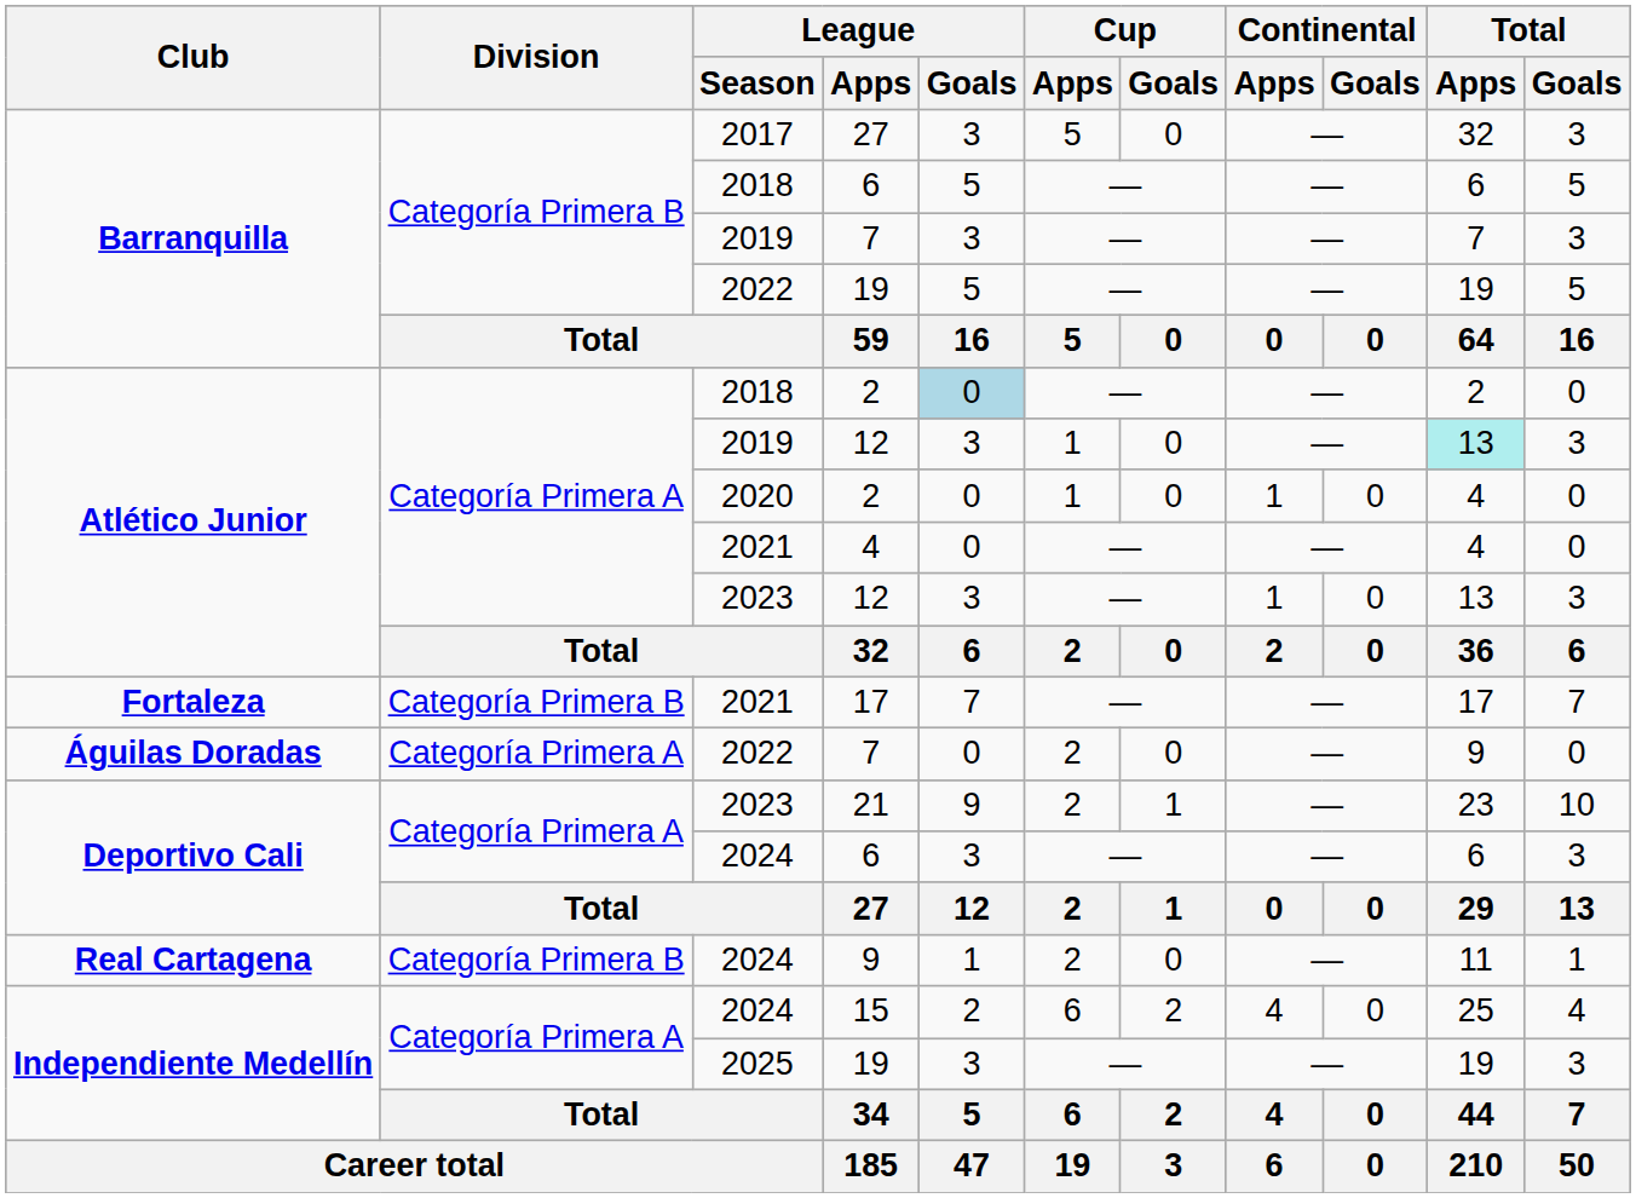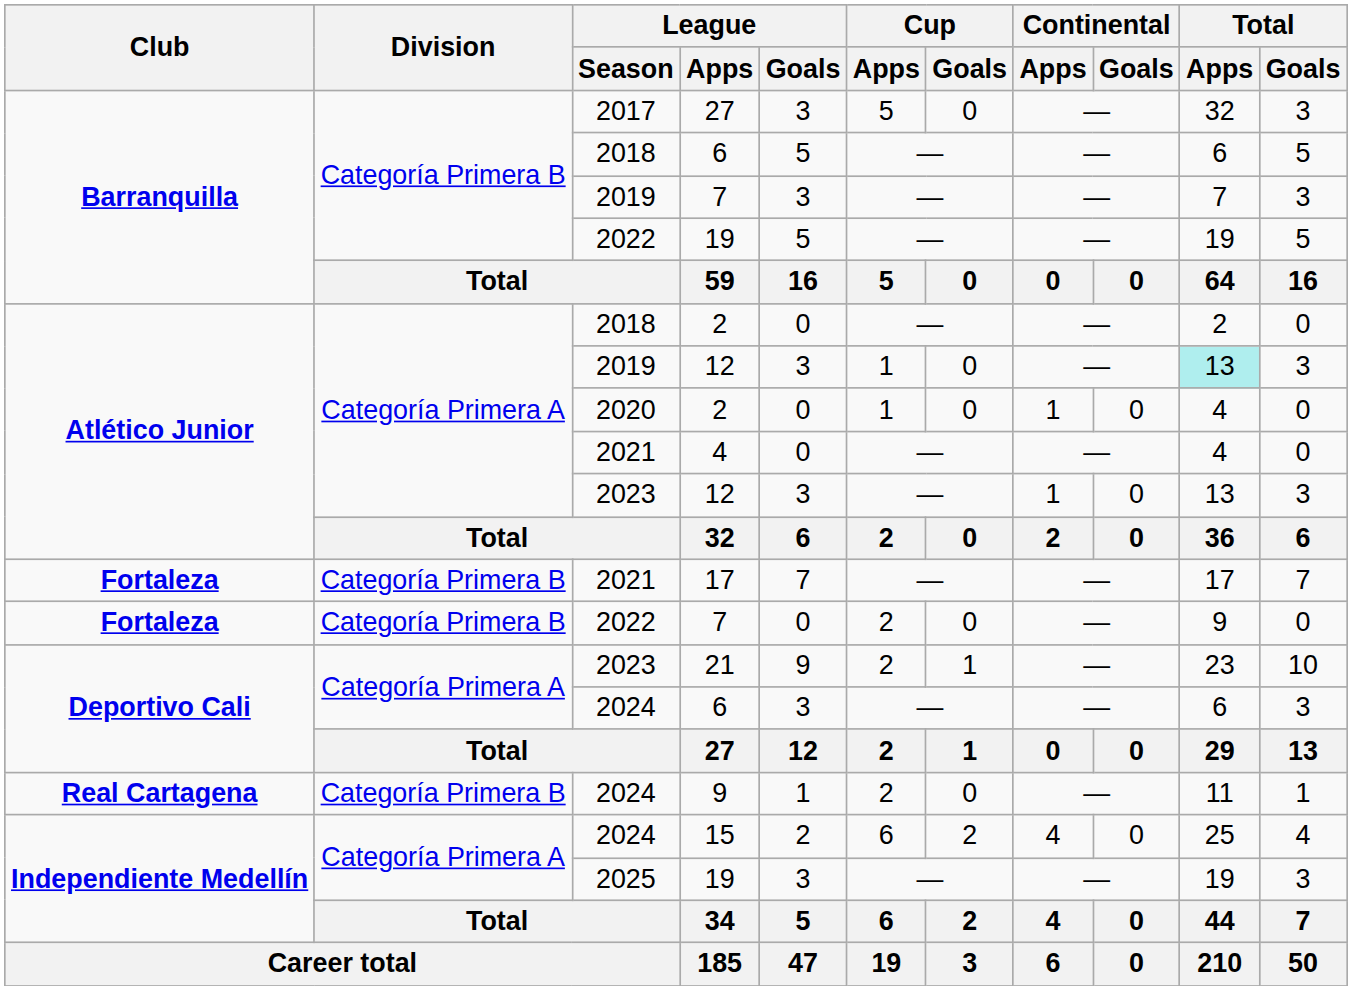2018 / 2 | League / Goals: lightblue background -> no background
2022 / 7 | Club: Águilas Doradas -> Fortaleza
2022 / 7 | Division: Categoría Primera A -> Categoría Primera B
